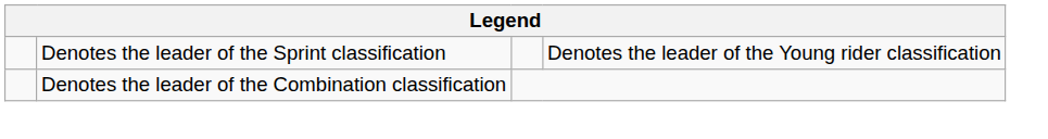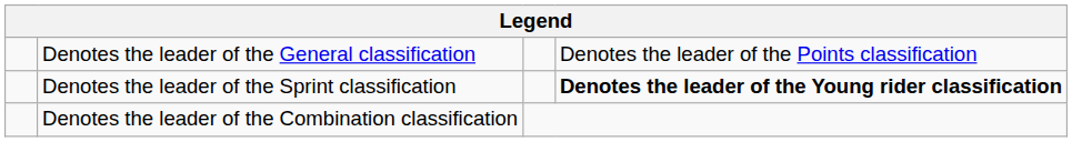+ row: Denotes the leader of the General classification | Denotes the leader of the Points classification
Denotes the leader of the Sprint classification | column 4: normal -> bold
